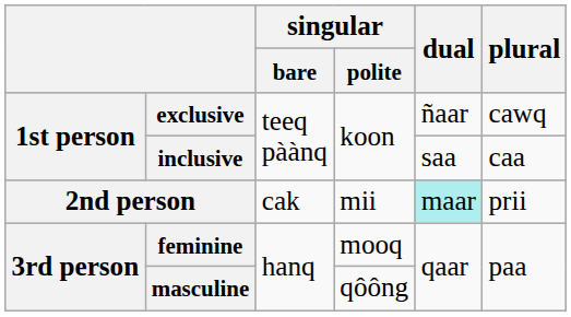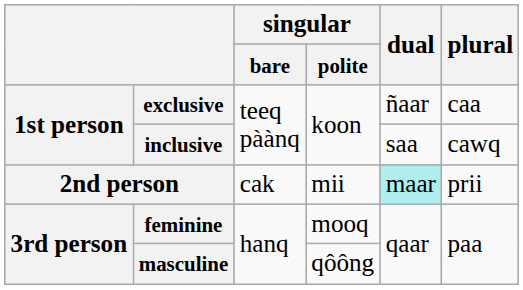exclusive | plural: cawq -> caa
inclusive | plural: caa -> cawq
